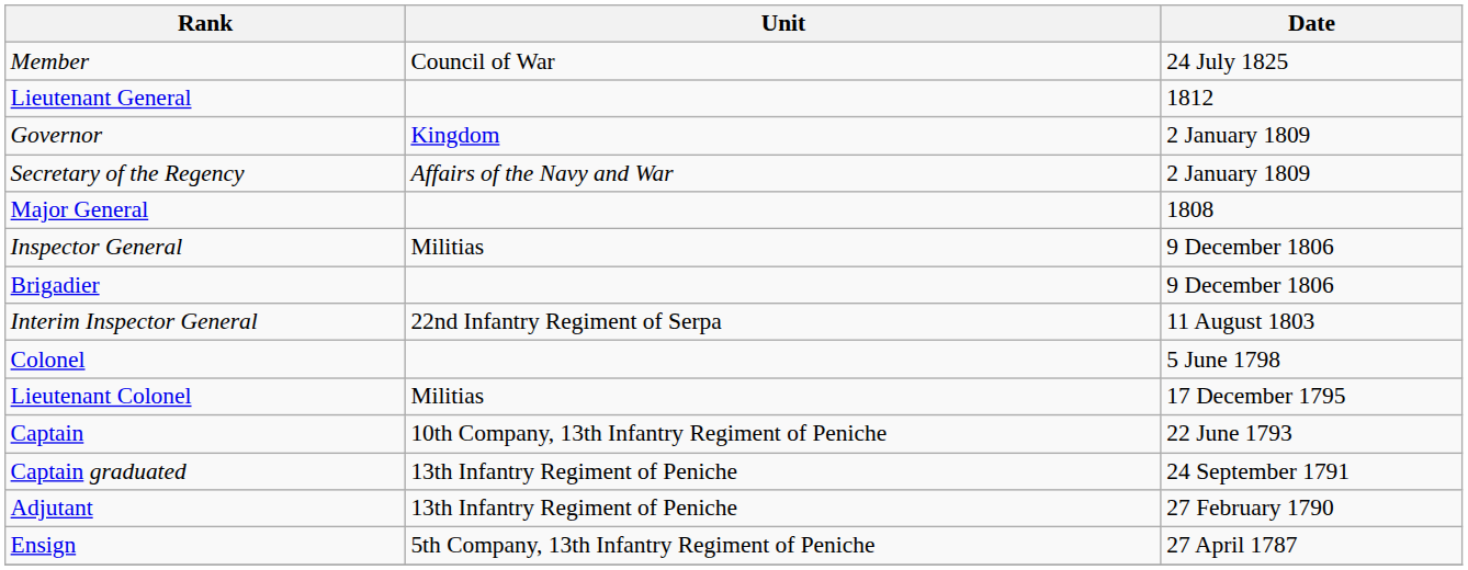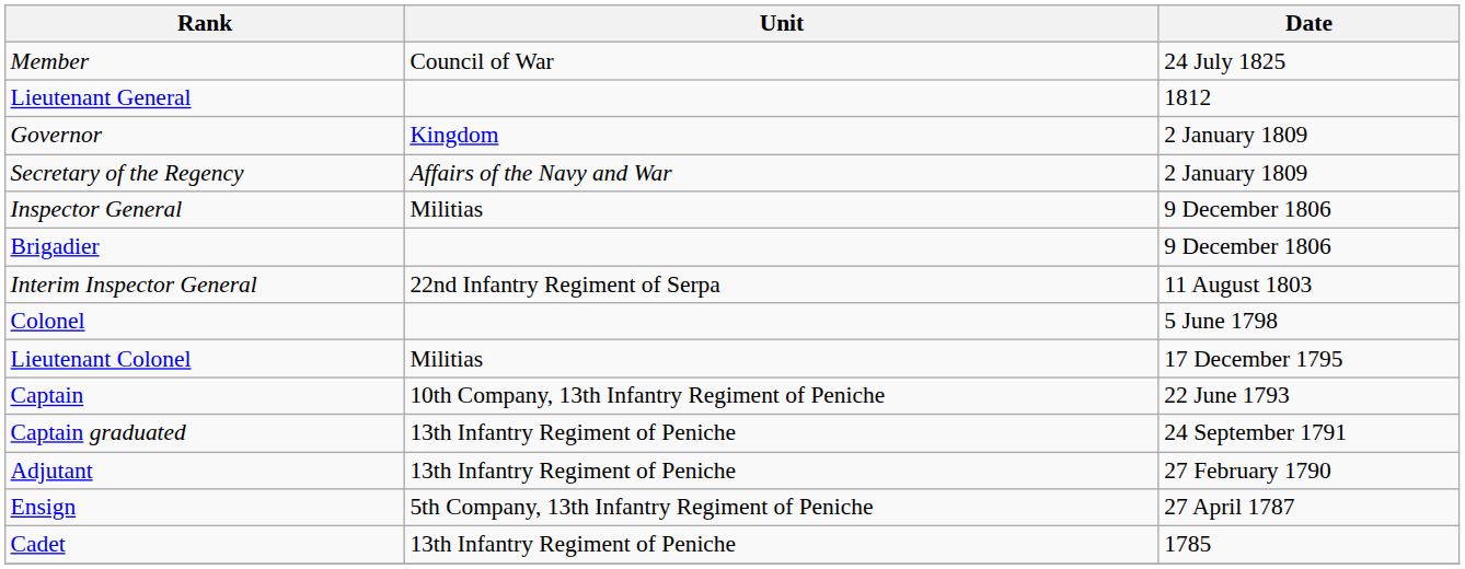- row: Major General | 1808
+ row: Cadet | 13th Infantry Regiment of Peniche | 1785
